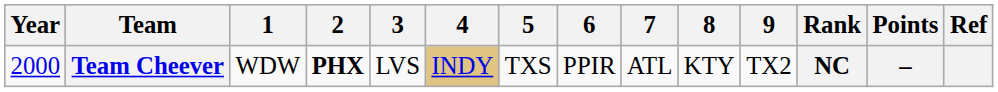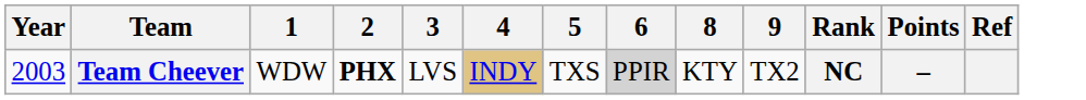- column: 7 | ATL
Team Cheever | Year: 2000 -> 2003
Team Cheever | 6: no background -> lightgrey background
